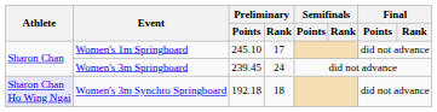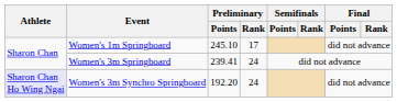Women's 3m Springboard | Preliminary / Points: 239.45 -> 239.41
Women's 3m Synchro Springboard | Preliminary / Points: 192.18 -> 192.20
Women's 3m Synchro Springboard | Preliminary / Rank: 18 -> 24
